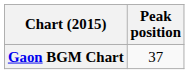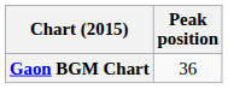Gaon BGM Chart | Peak position: 37 -> 36
